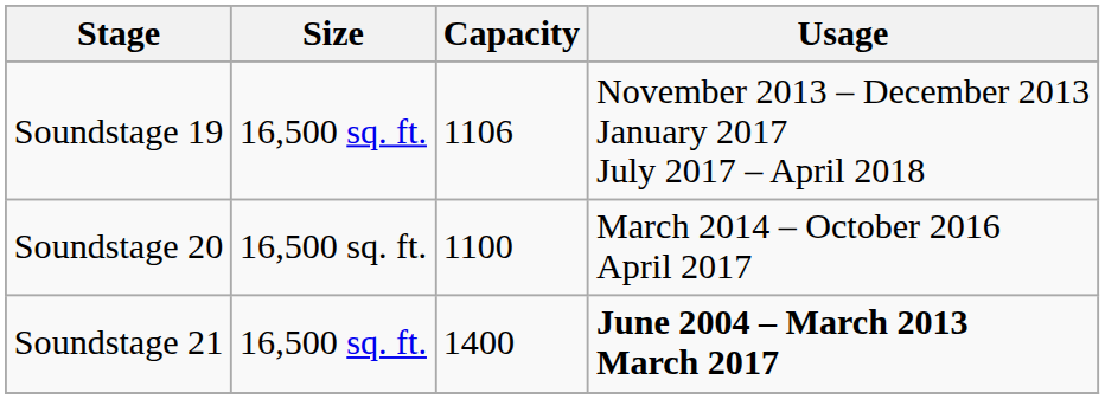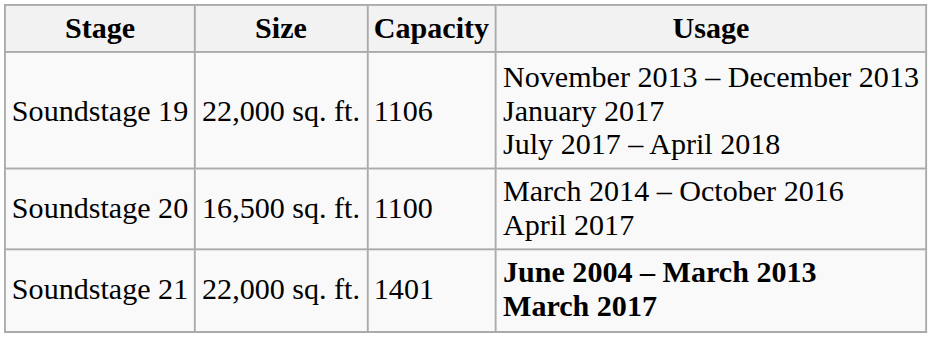Soundstage 19 | Size: 16,500 sq. ft. -> 22,000 sq. ft.
Soundstage 21 | Size: 16,500 sq. ft. -> 22,000 sq. ft.
Soundstage 21 | Capacity: 1400 -> 1401
